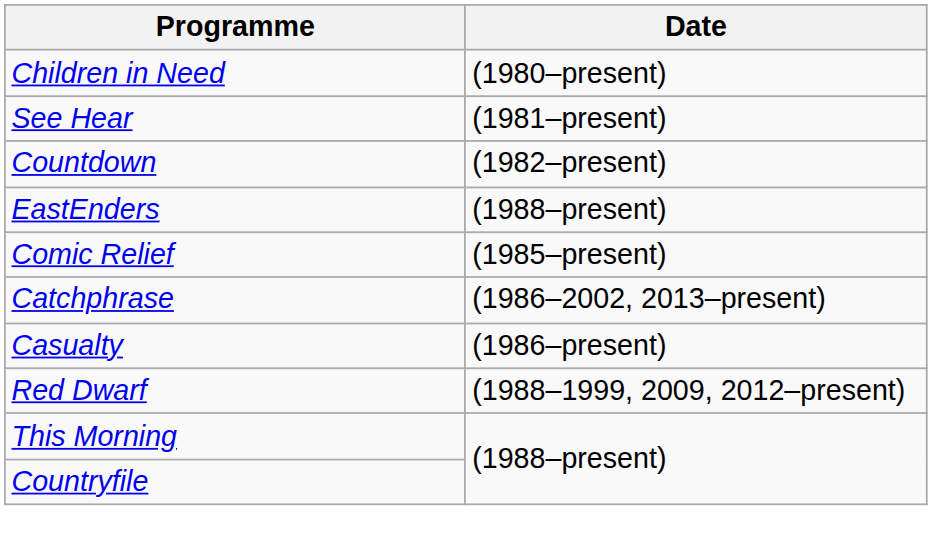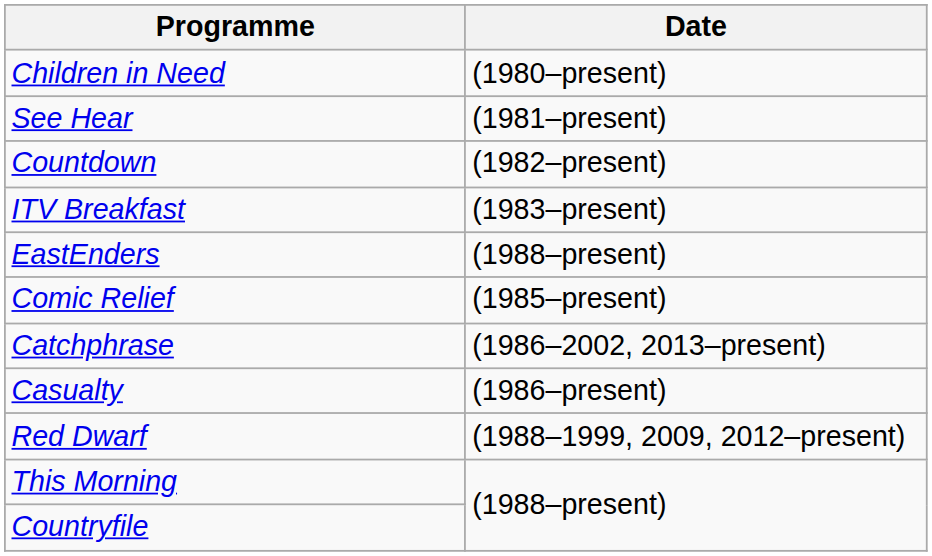+ row: ITV Breakfast | (1983–present)
